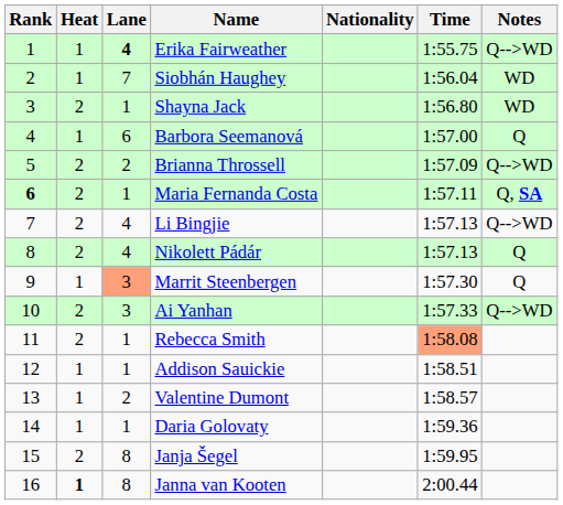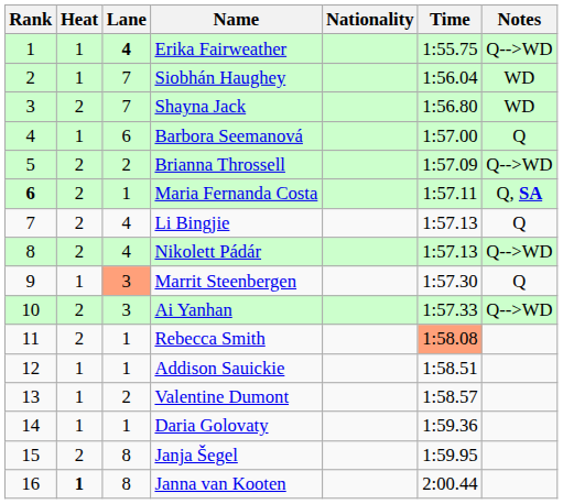Shayna Jack | Lane: 1 -> 7
Li Bingjie | Notes: Q-->WD -> Q
Nikolett Pádár | Notes: Q -> Q-->WD
